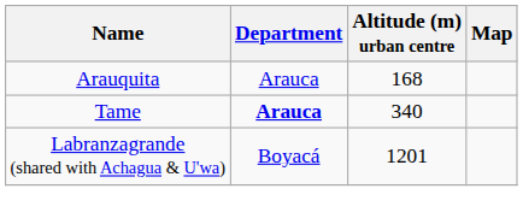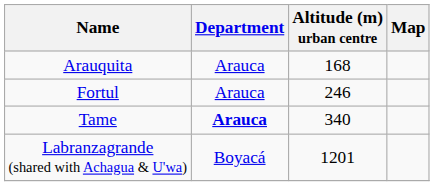+ row: Fortul | Arauca | 246
